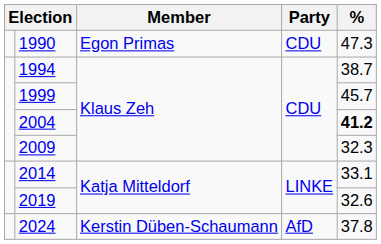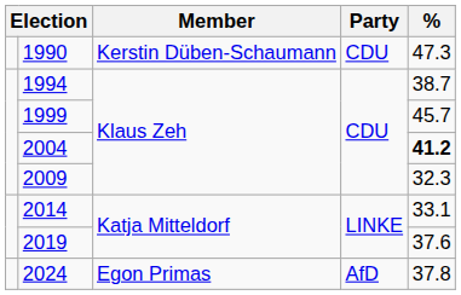1990 | Member: Egon Primas -> Kerstin Düben-Schaumann
2019 | %: 32.6 -> 37.6
2024 | Member: Kerstin Düben-Schaumann -> Egon Primas
